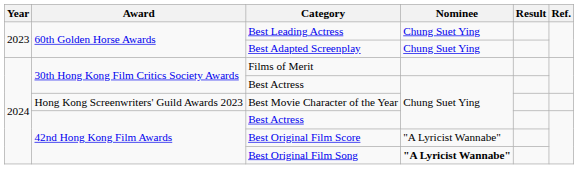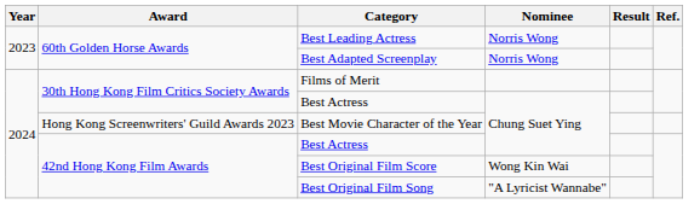Best Leading Actress | Nominee: Chung Suet Ying -> Norris Wong
Best Adapted Screenplay | Nominee: Chung Suet Ying -> Norris Wong
Best Original Film Score | Nominee: "A Lyricist Wannabe" -> Wong Kin Wai
Best Original Film Song | Nominee: bold -> normal
